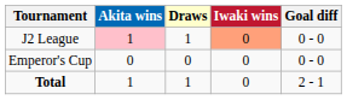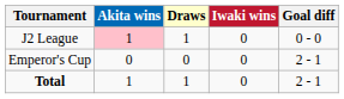J2 League | Iwaki wins: lightsalmon background -> no background
Emperor's Cup | Goal diff: 0 - 0 -> 2 - 1
